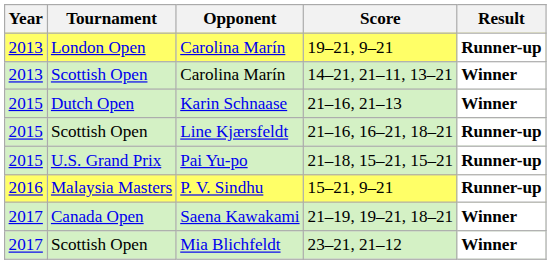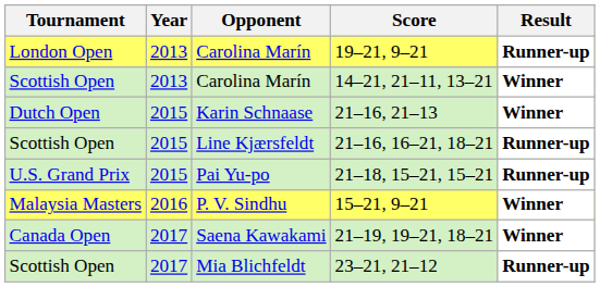columns swapped: Year <-> Tournament
15–21, 9–21 | Result: Runner-up -> Winner
23–21, 21–12 | Result: Winner -> Runner-up
